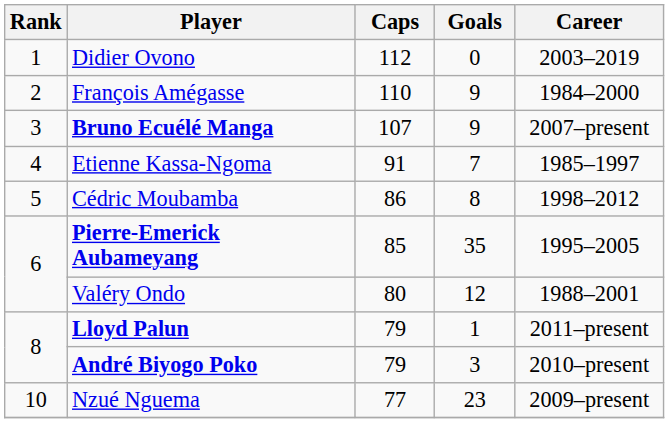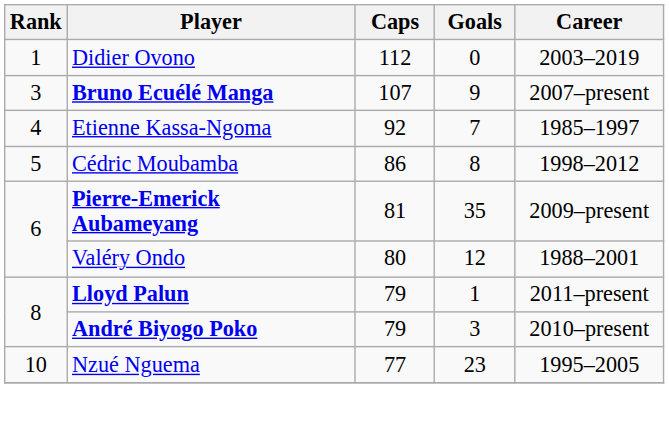- row: 2 | François Amégasse | 110 | 9 | 1984–2000
Etienne Kassa-Ngoma | Caps: 91 -> 92
Pierre-Emerick Aubameyang | Caps: 85 -> 81
Pierre-Emerick Aubameyang | Career: 1995–2005 -> 2009–present
Nzué Nguema | Career: 2009–present -> 1995–2005
